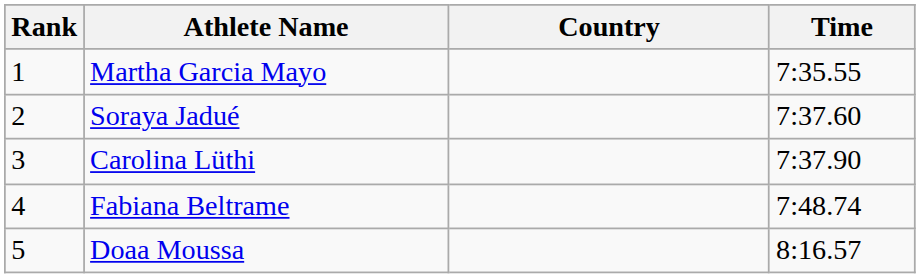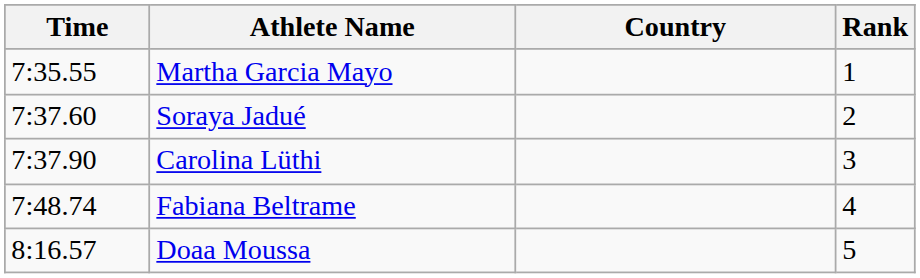columns swapped: Rank <-> Time
